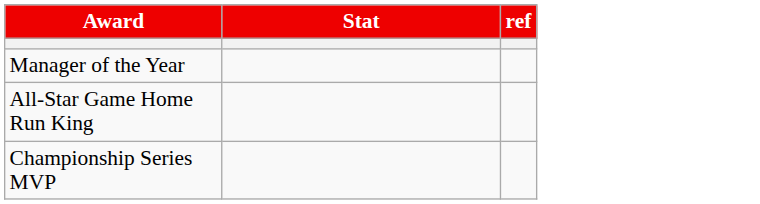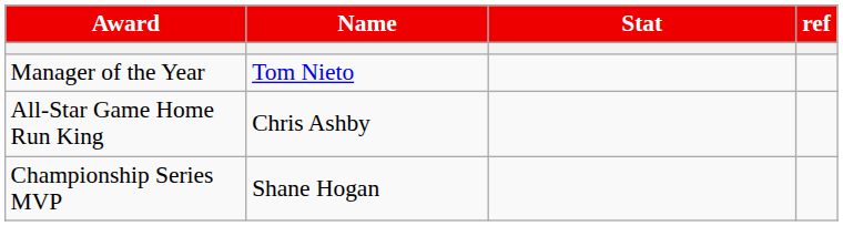+ column: Name | Tom Nieto | Chris Ashby | Shane Hogan
